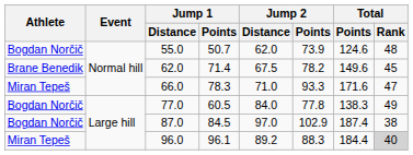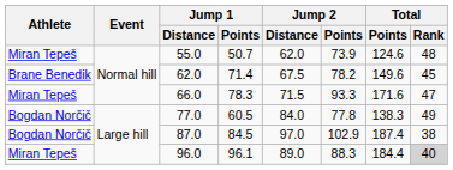55.0 | Athlete: Bogdan Norčič -> Miran Tepeš
66.0 | Jump 2 / Distance: 71.0 -> 71.5
96.0 | Jump 2 / Distance: 89.2 -> 89.0
